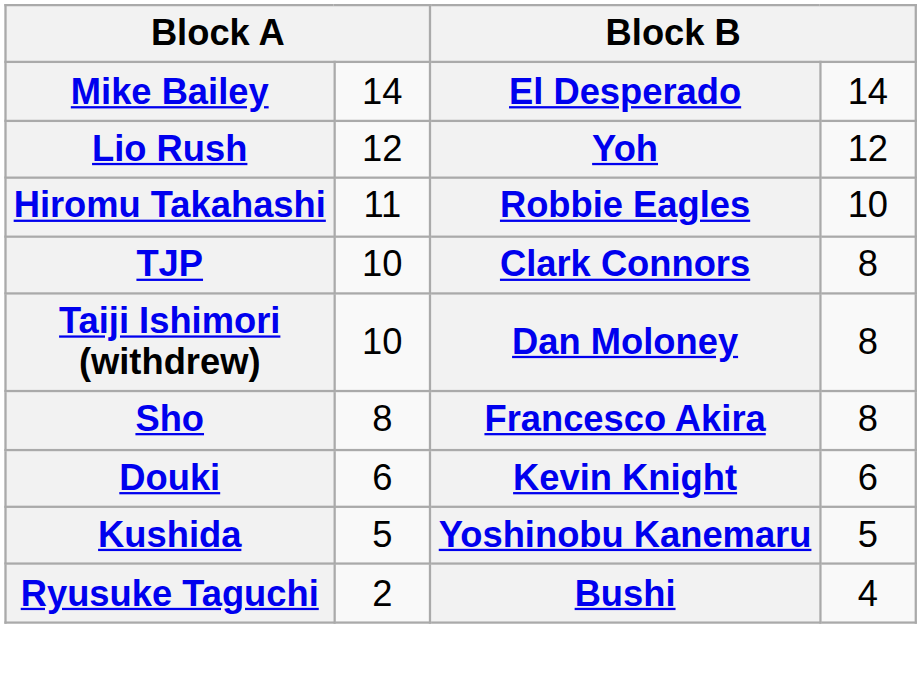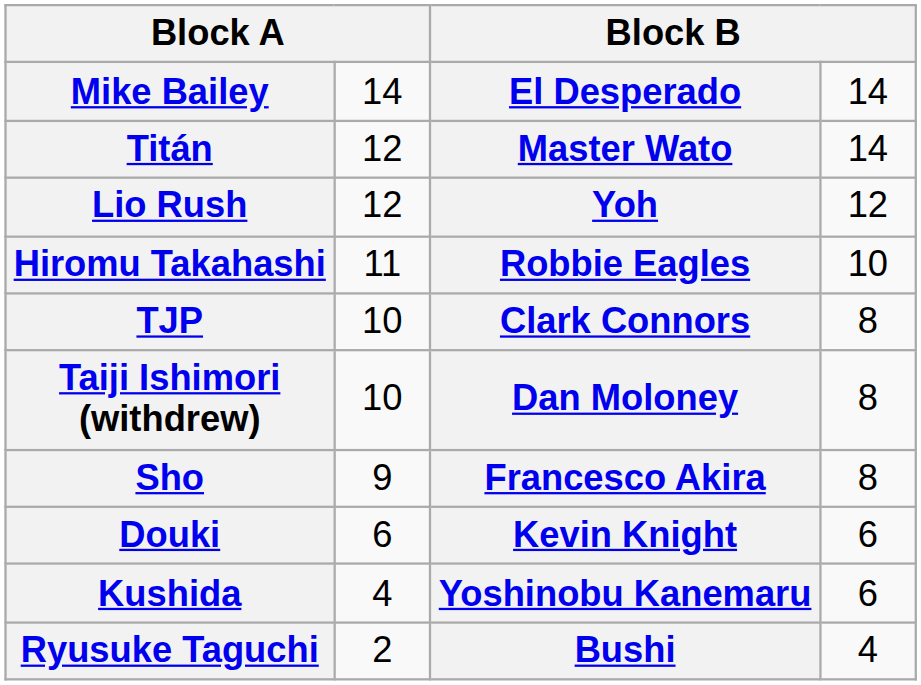+ row: Titán | 12 | Master Wato | 14
Sho | column 2: 8 -> 9
Kushida | column 2: 5 -> 4
Kushida | column 4: 5 -> 6
